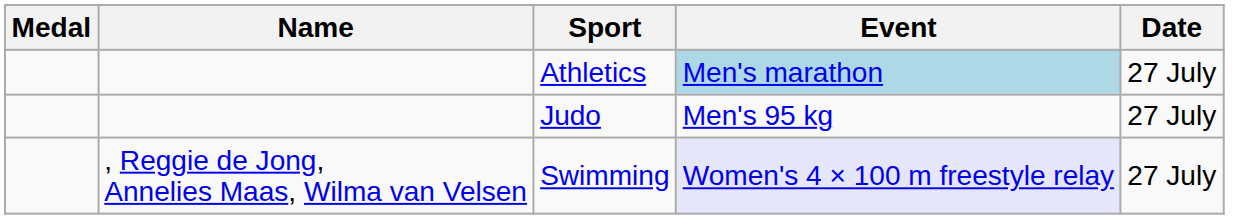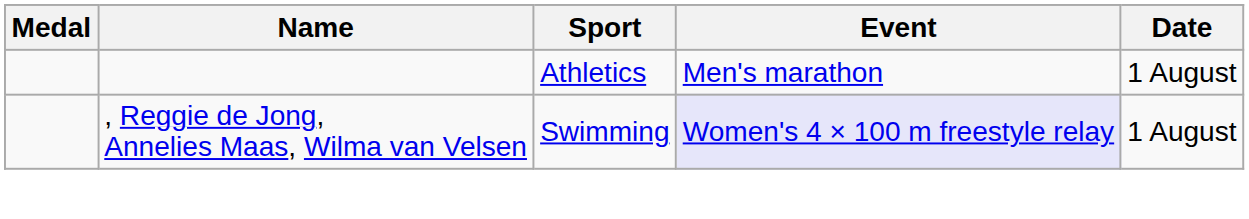Athletics | Event: lightblue background -> no background
Athletics | Date: 27 July -> 1 August
- row: Judo | Men's 95 kg | 27 July
Swimming | Date: 27 July -> 1 August
